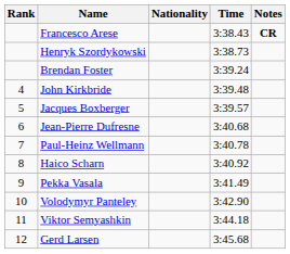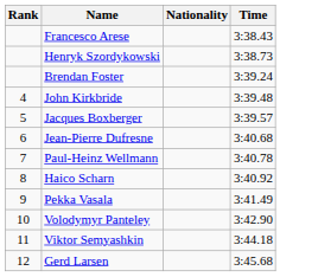- column: Notes | CR
